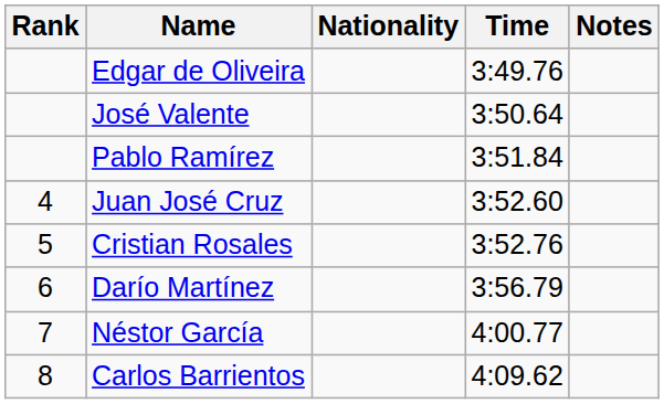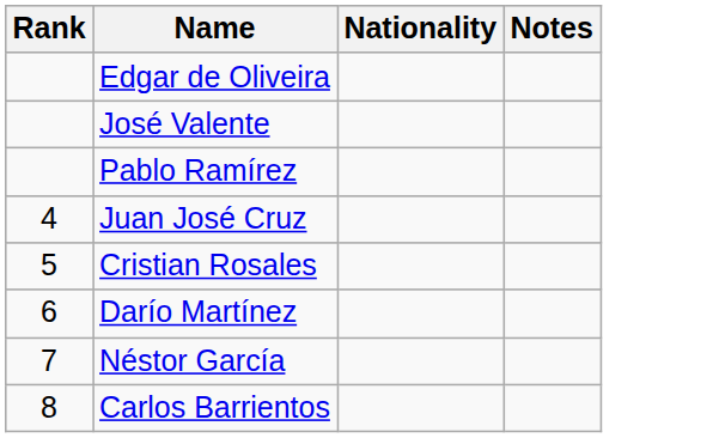- column: Time | 3:49.76 | 3:50.64 | 3:51.84 | 3:52.60 | 3:52.76 | 3:56.79 | 4:00.77 | 4:09.62
